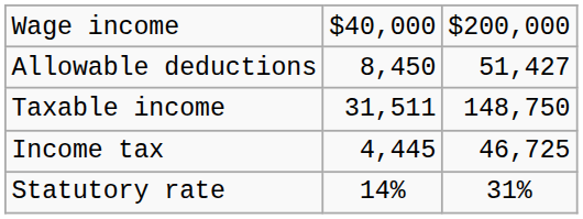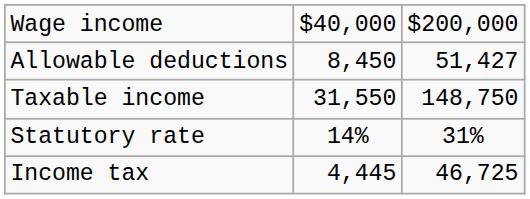Taxable income | column 2: 31,511 -> 31,550
rows swapped: Income tax <-> Statutory rate
